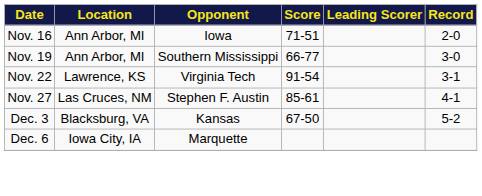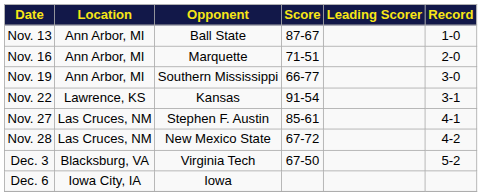+ row: Nov. 13 | Ann Arbor, MI | Ball State | 87-67 | 1-0
Nov. 16 | Opponent: Iowa -> Marquette
Nov. 22 | Opponent: Virginia Tech -> Kansas
+ row: Nov. 28 | Las Cruces, NM | New Mexico State | 67-72 | 4-2
Dec. 3 | Opponent: Kansas -> Virginia Tech
Dec. 6 | Opponent: Marquette -> Iowa
